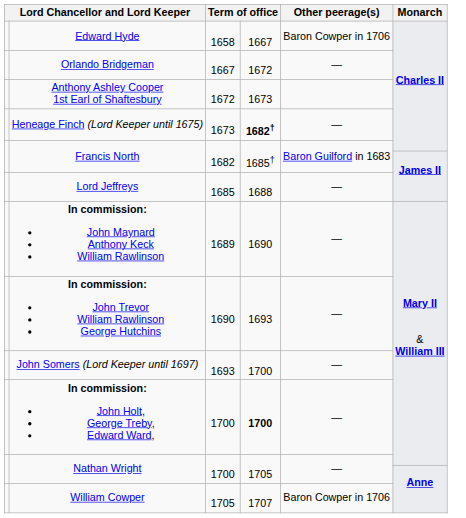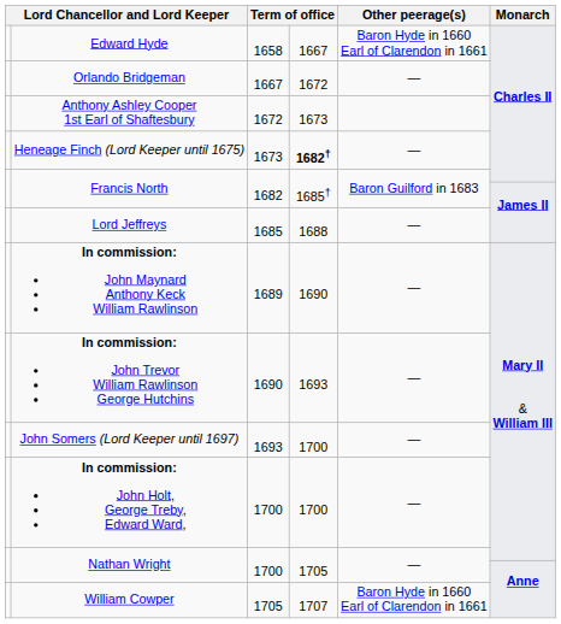Edward Hyde | Other peerage(s): Baron Cowper in 1706 -> Baron Hyde in 1660 Earl of Clarendon in 1661
In commission: John Holt, George Treby, Edward Ward, | column 4: bold -> normal
William Cowper | Other peerage(s): Baron Cowper in 1706 -> Baron Hyde in 1660 Earl of Clarendon in 1661
